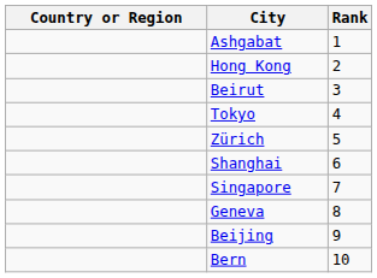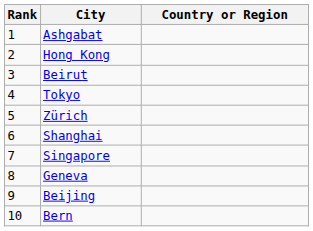columns swapped: Rank <-> Country or Region
